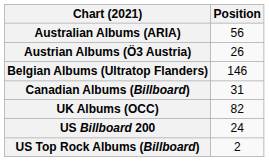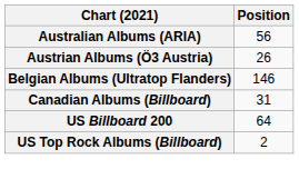- row: UK Albums (OCC) | 82
US Billboard 200 | Position: 24 -> 64
